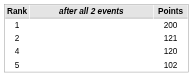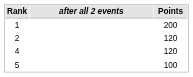2 | Points: 121 -> 120
5 | Points: 102 -> 100
